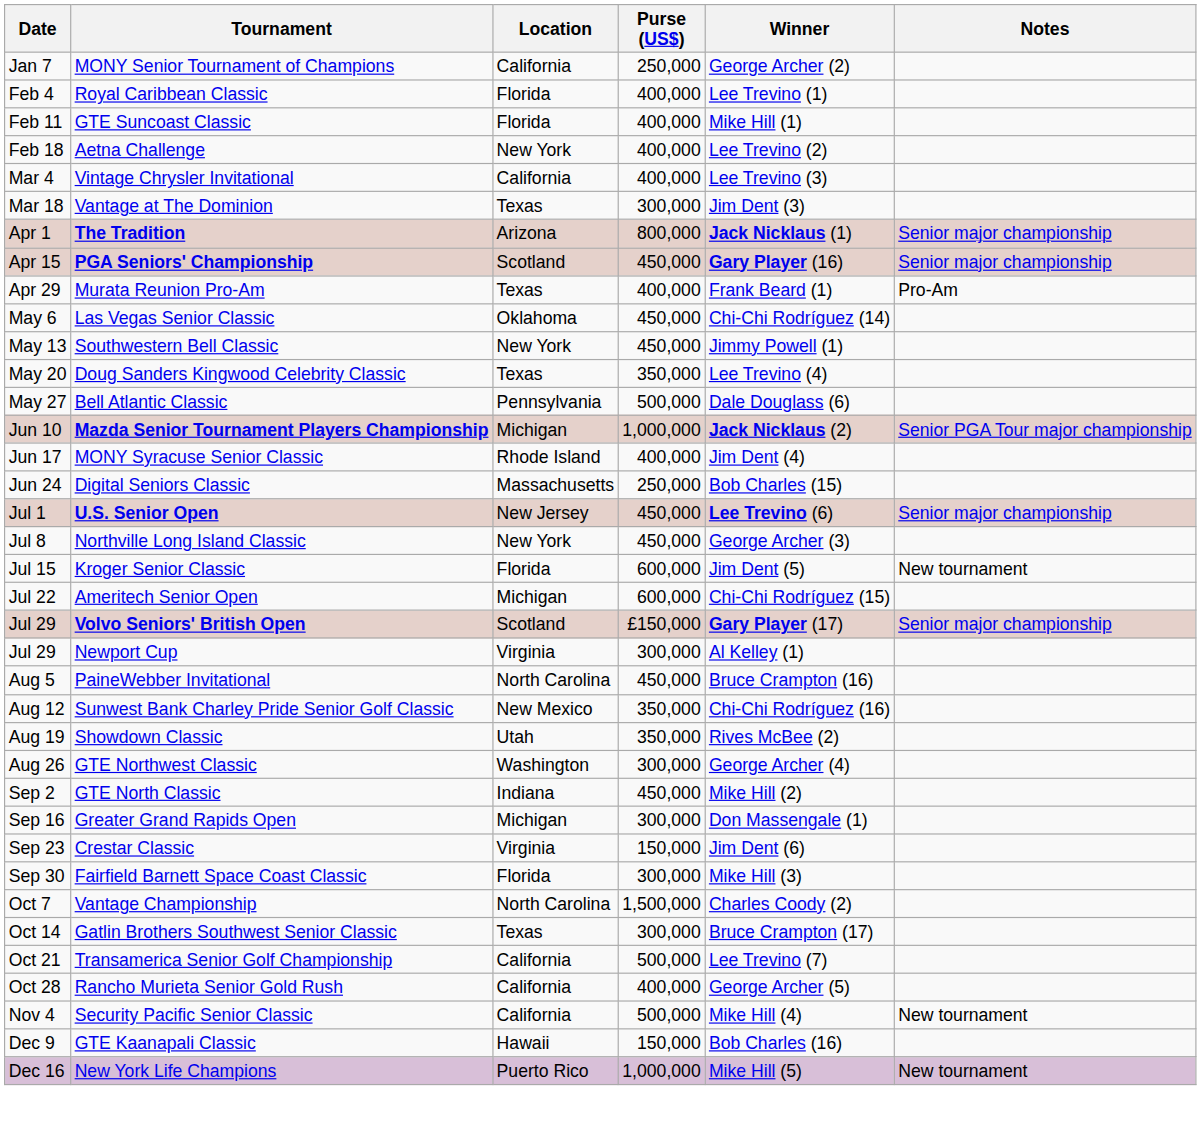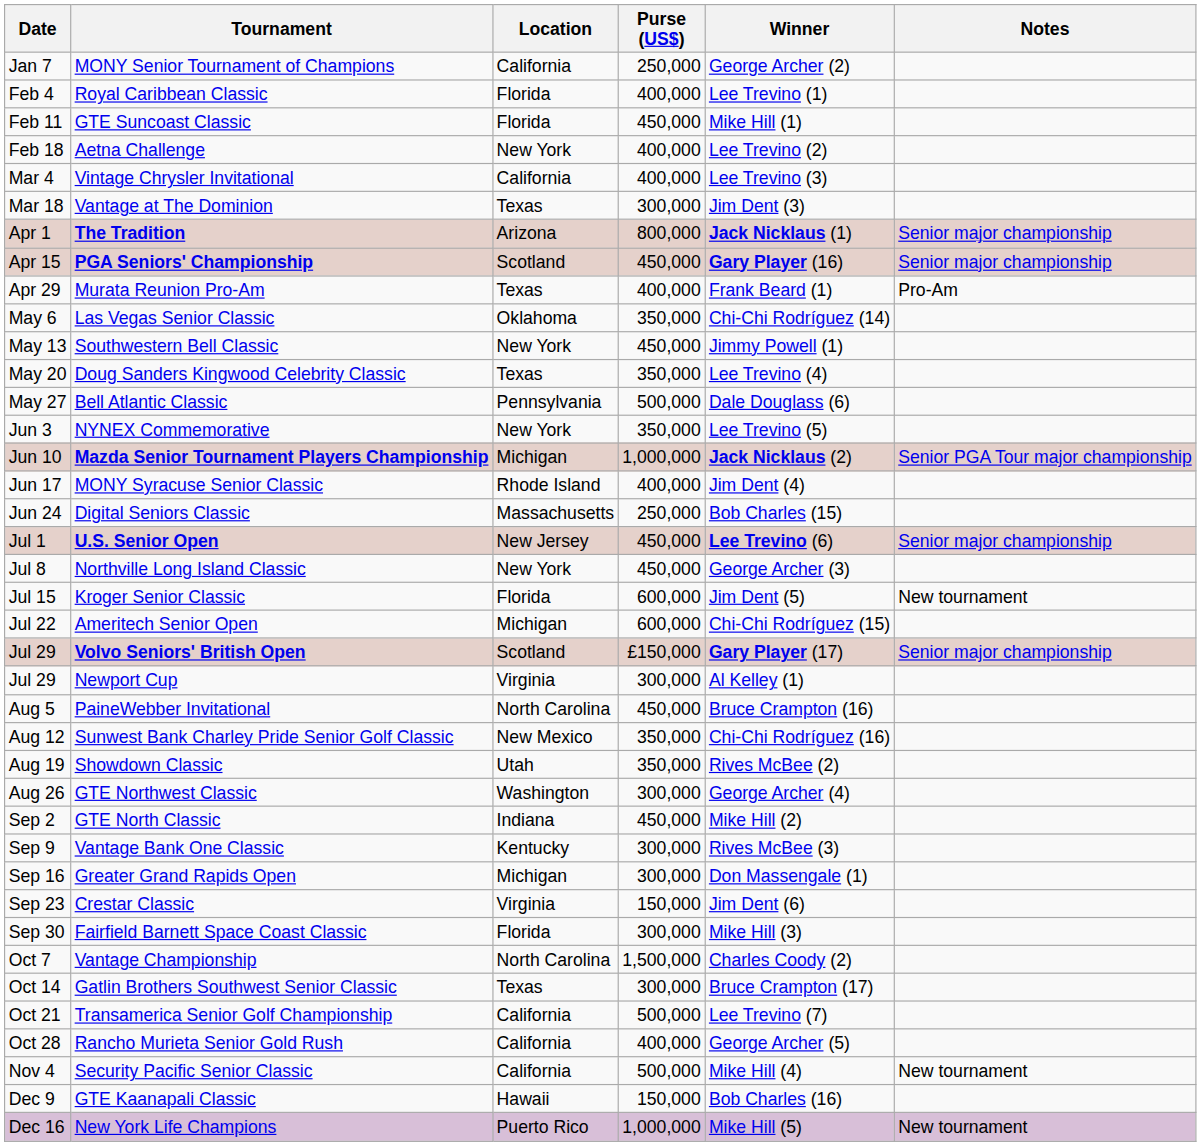GTE Suncoast Classic | Purse (US$): 400,000 -> 450,000
Las Vegas Senior Classic | Purse (US$): 450,000 -> 350,000
+ row: Jun 3 | NYNEX Commemorative | New York | 350,000 | Lee Trevino (5)
+ row: Sep 9 | Vantage Bank One Classic | Kentucky | 300,000 | Rives McBee (3)
